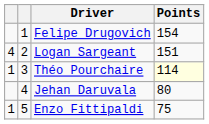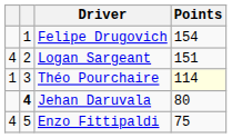Jehan Daruvala | column 2: normal -> bold
Enzo Fittipaldi | column 1: 1 -> 4
